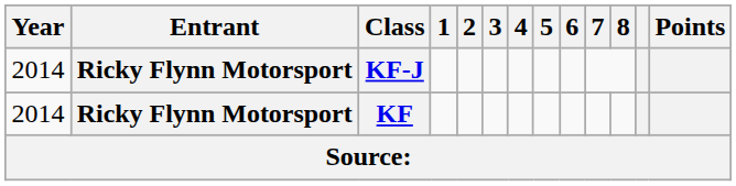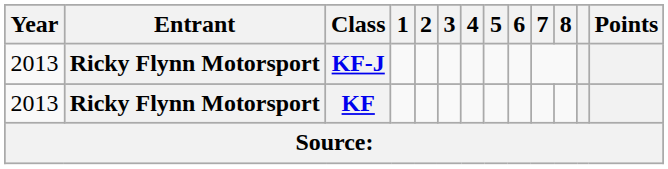KF-J | Year: 2014 -> 2013
KF | Year: 2014 -> 2013
